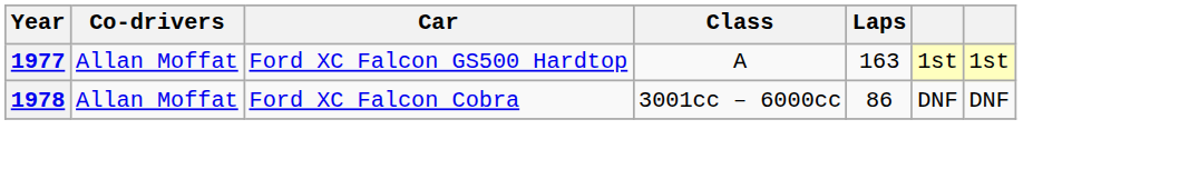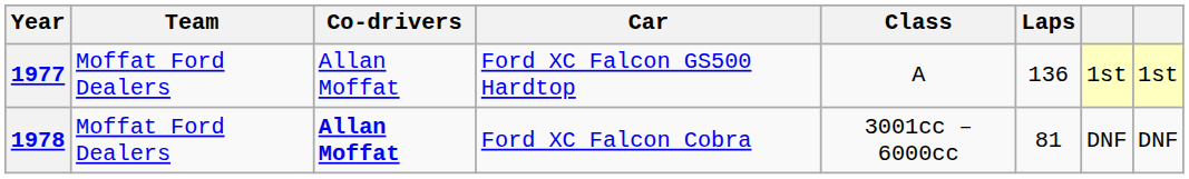+ column: Team | Moffat Ford Dealers | Moffat Ford Dealers
1977 | Laps: 163 -> 136
1978 | Co-drivers: normal -> bold
1978 | Laps: 86 -> 81
